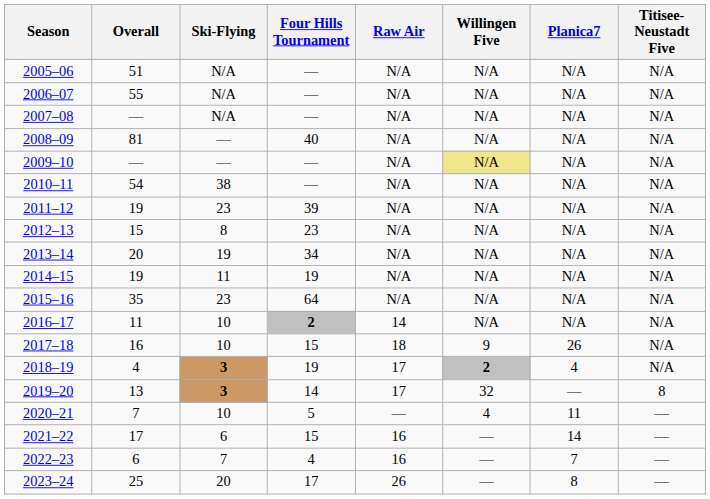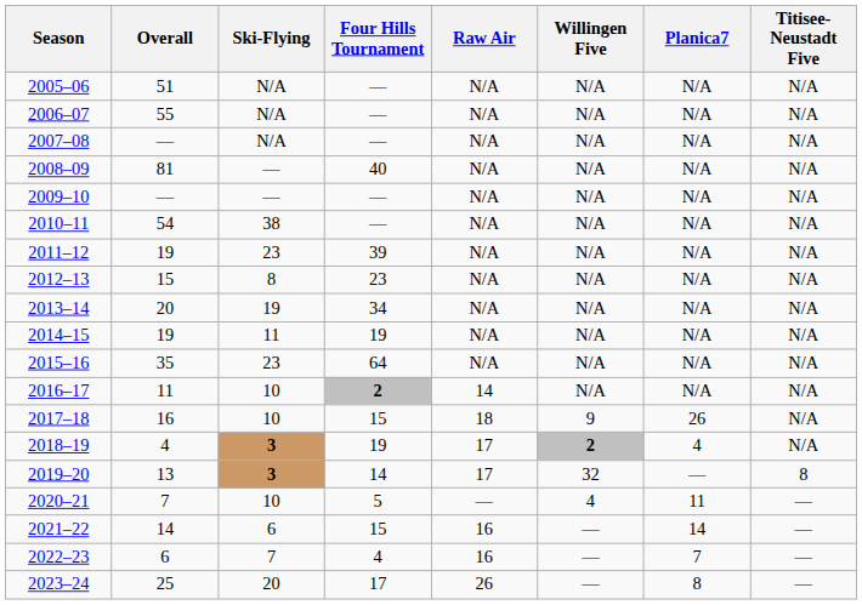2009–10 | Willingen Five: khaki background -> no background
2021–22 | Overall: 17 -> 14
